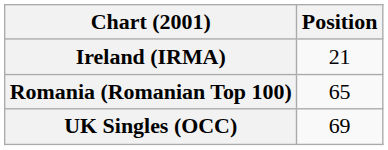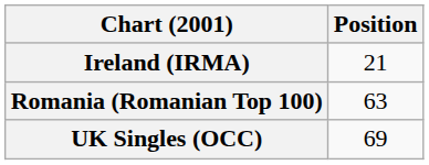Romania (Romanian Top 100) | Position: 65 -> 63
